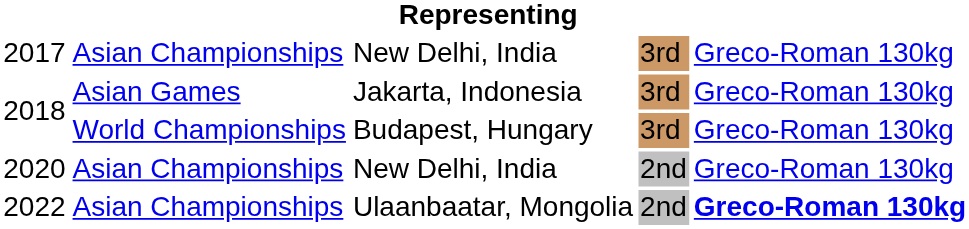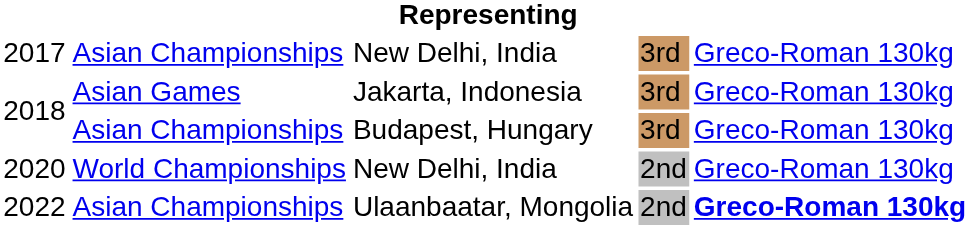2018 / Budapest, Hungary | column 2: World Championships -> Asian Championships
2020 | column 2: Asian Championships -> World Championships
